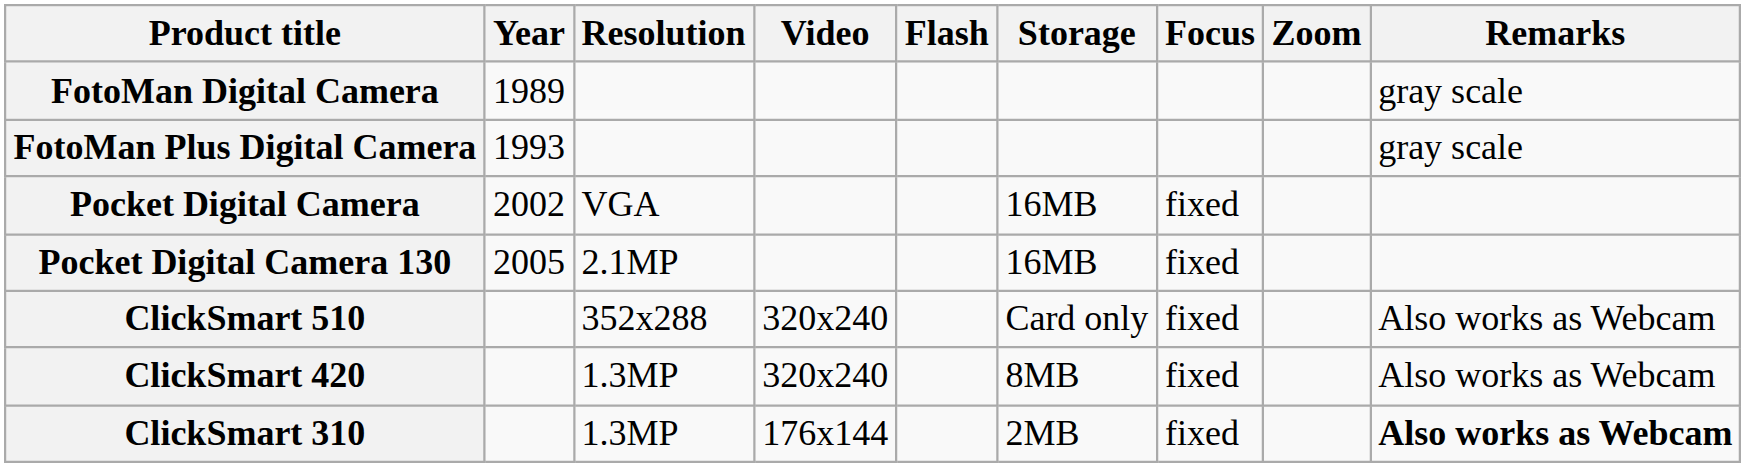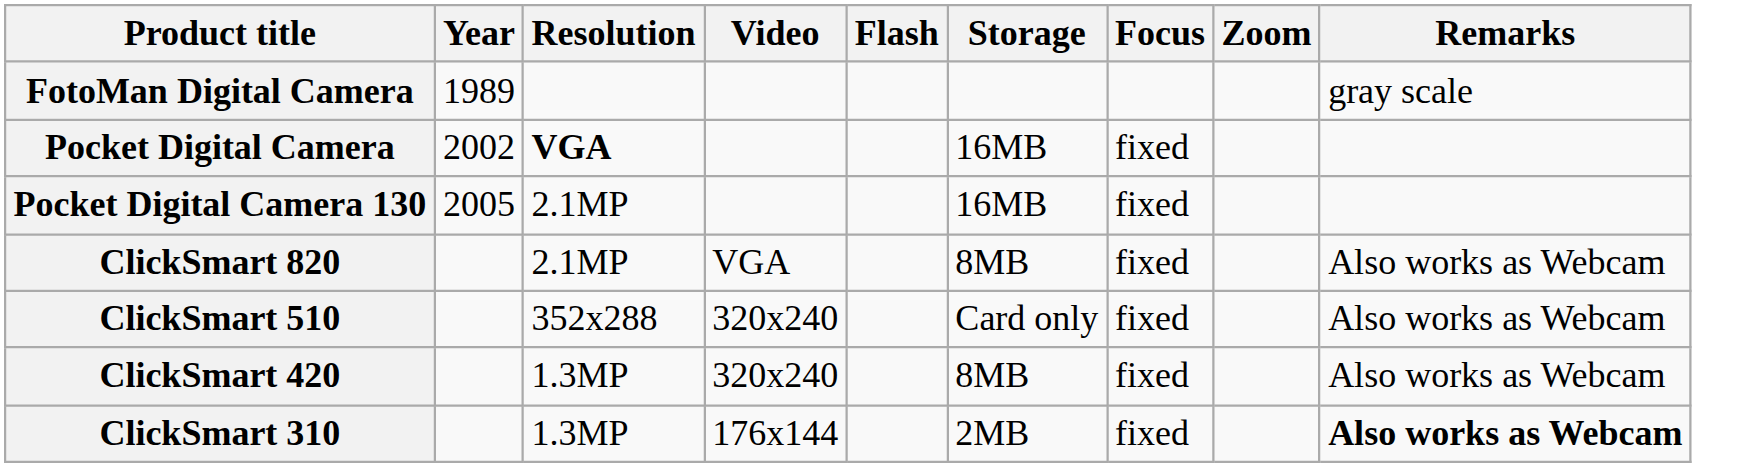- row: FotoMan Plus Digital Camera | 1993 | gray scale
Pocket Digital Camera | Resolution: normal -> bold
+ row: ClickSmart 820 | 2.1MP | VGA | 8MB | fixed | Also works as Webcam
